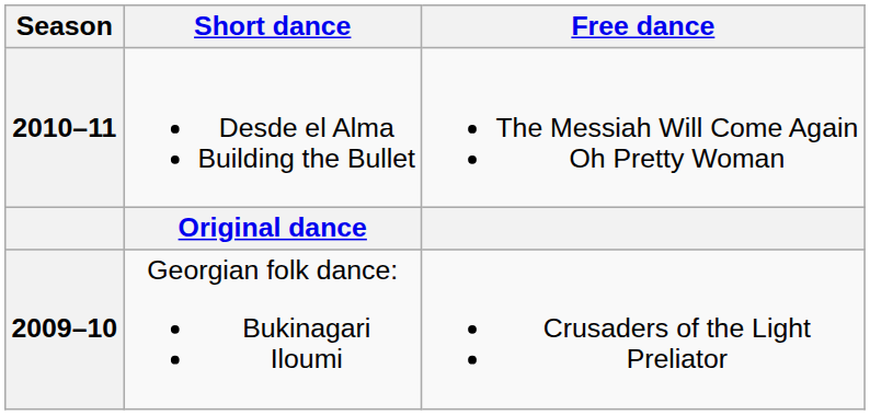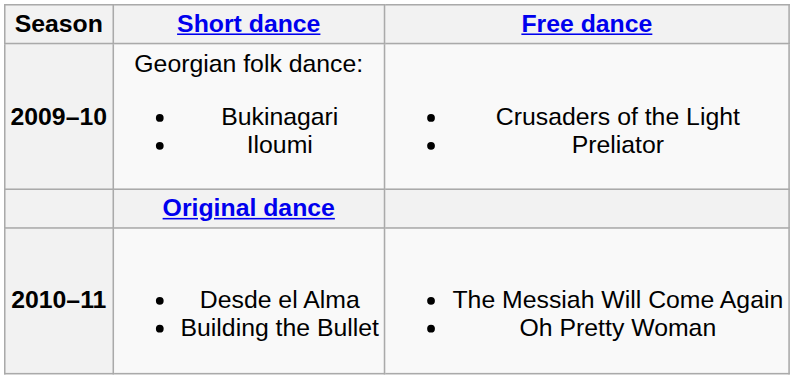rows swapped: 2010–11 <-> 2009–10
